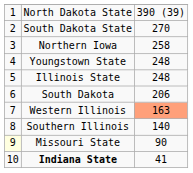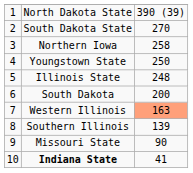Youngstown State | column 3: 248 -> 250
South Dakota | column 3: 206 -> 200
Southern Illinois | column 3: 140 -> 139
Missouri State | column 1: lightyellow background -> no background
